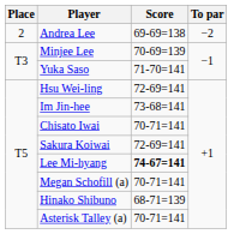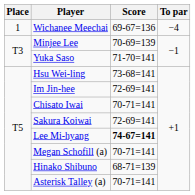+ row: 1 | Wichanee Meechai | 69-67=136 | −4
- row: 2 | Andrea Lee | 69-69=138 | −2
Hsu Wei-ling | Score: 72-69=141 -> 73-68=141
Im Jin-hee | Score: 73-68=141 -> 72-69=141
